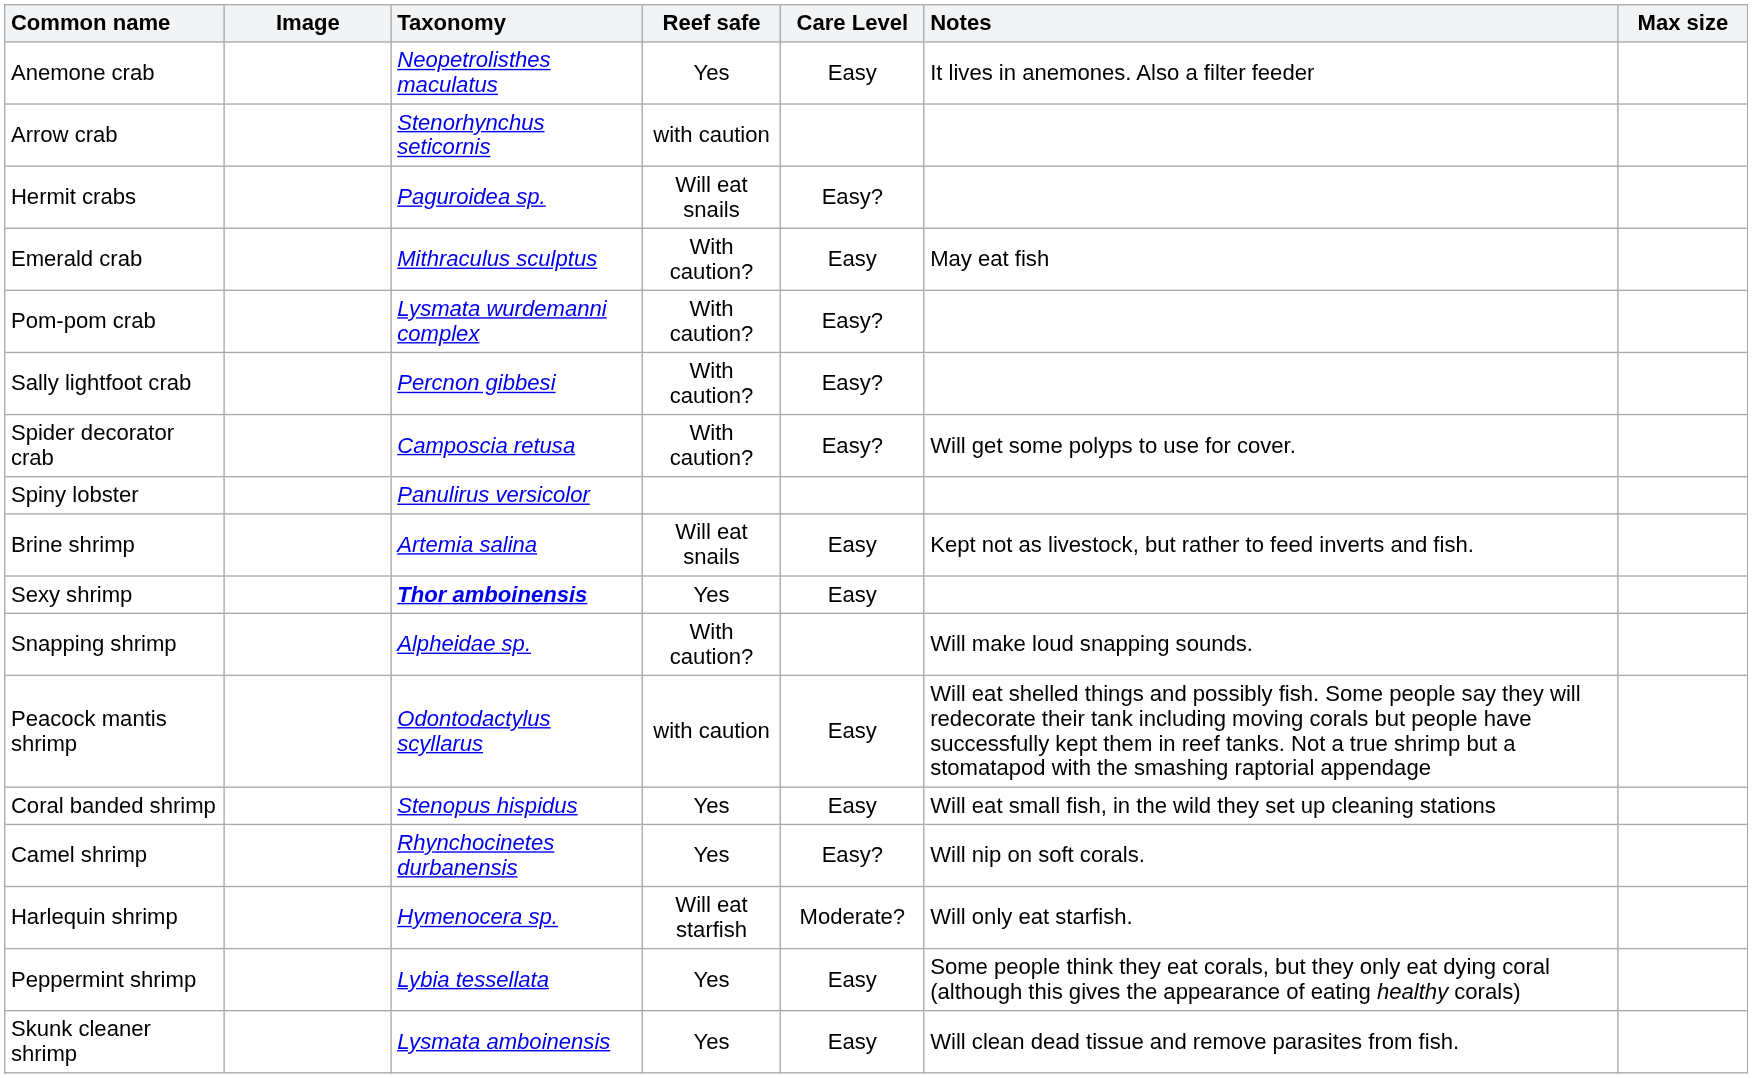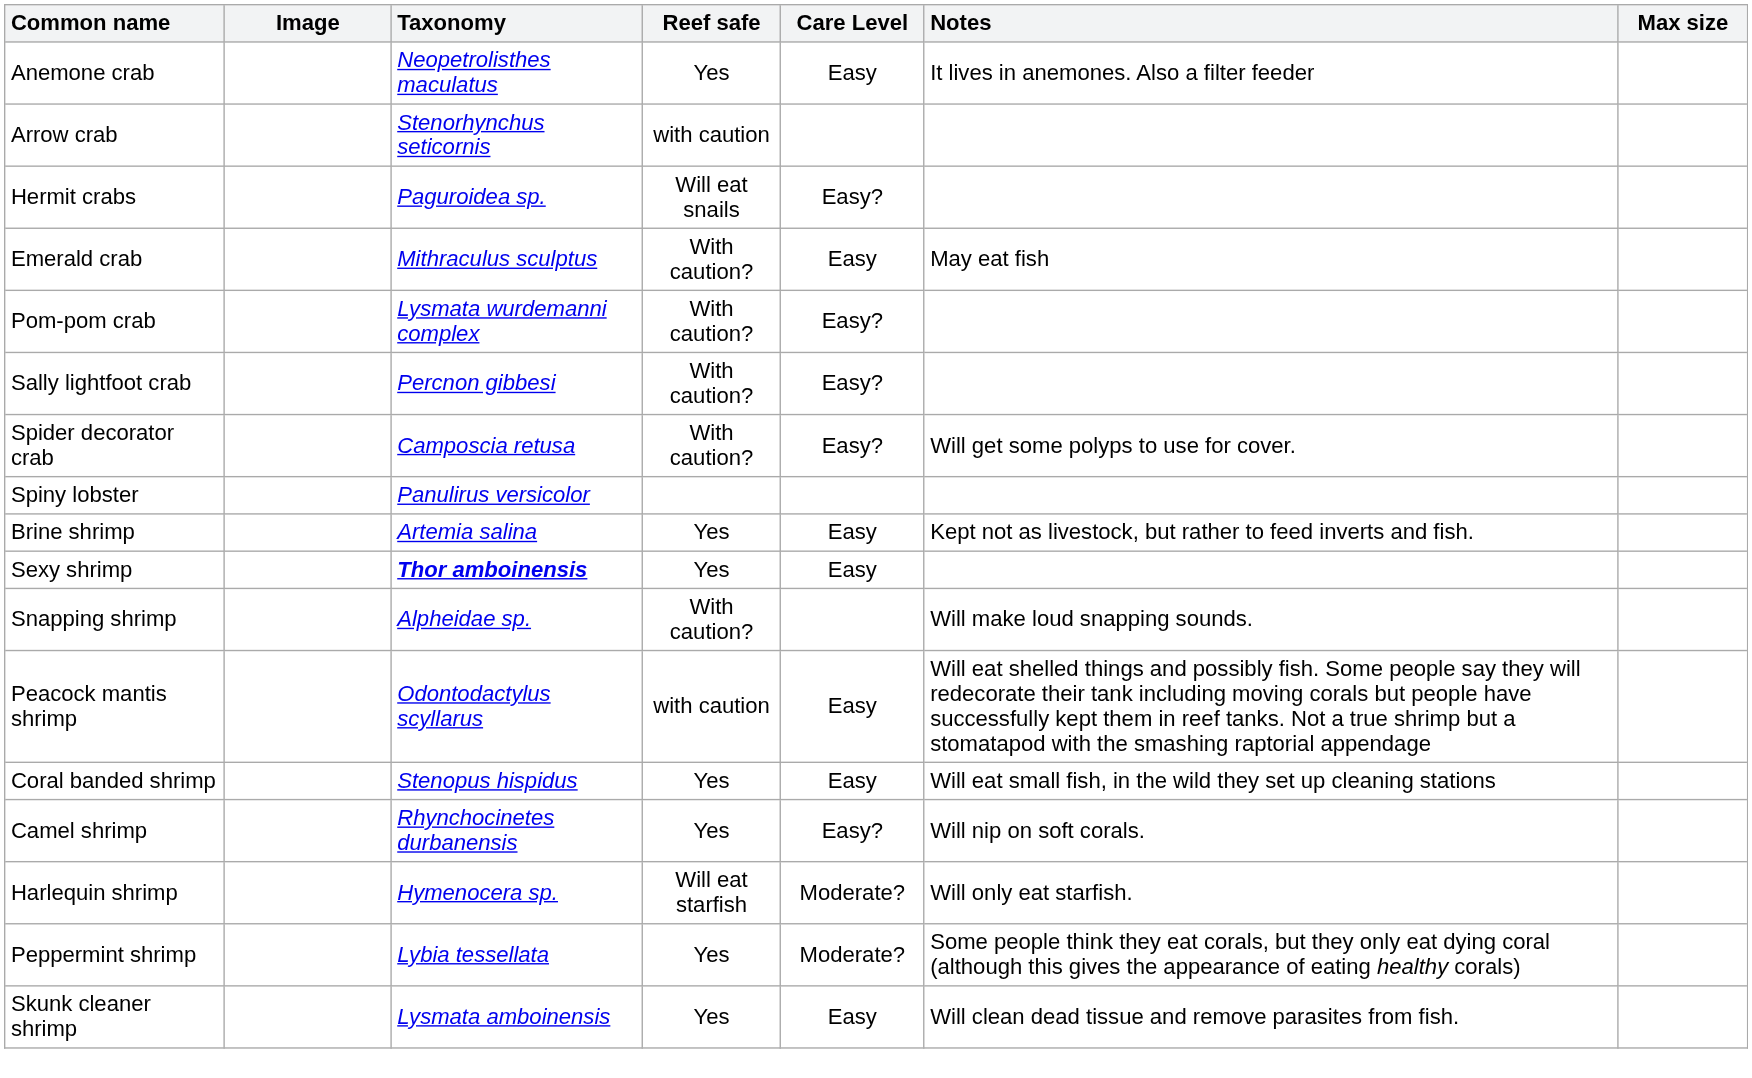Brine shrimp | Reef safe: Will eat snails -> Yes
Peppermint shrimp | Care Level: Easy -> Moderate?
